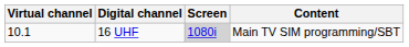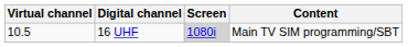16 UHF | Virtual channel: 10.1 -> 10.5
